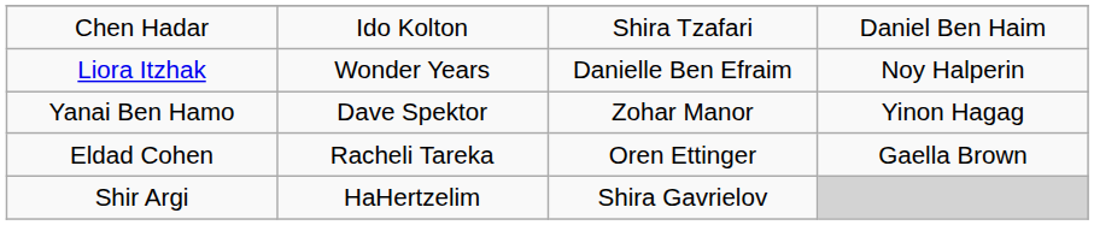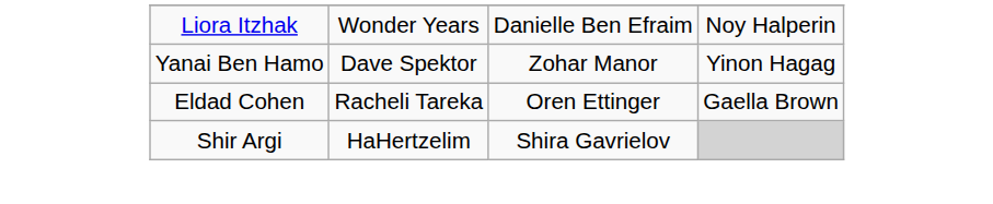- row: Chen Hadar | Ido Kolton | Shira Tzafari | Daniel Ben Haim
